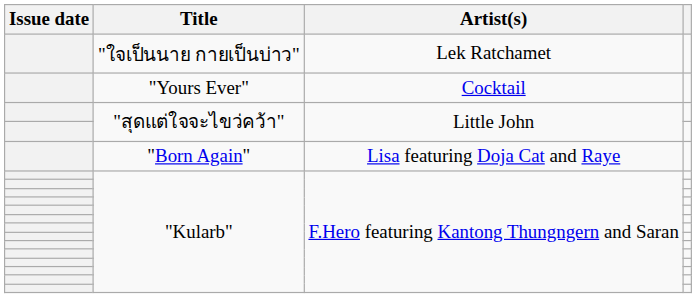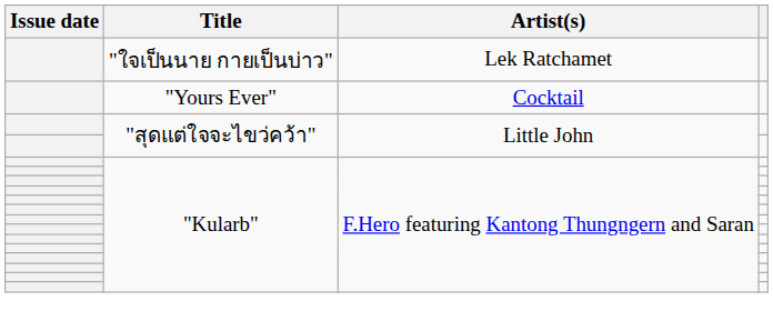- row: "Born Again" | Lisa featuring Doja Cat and Raye
